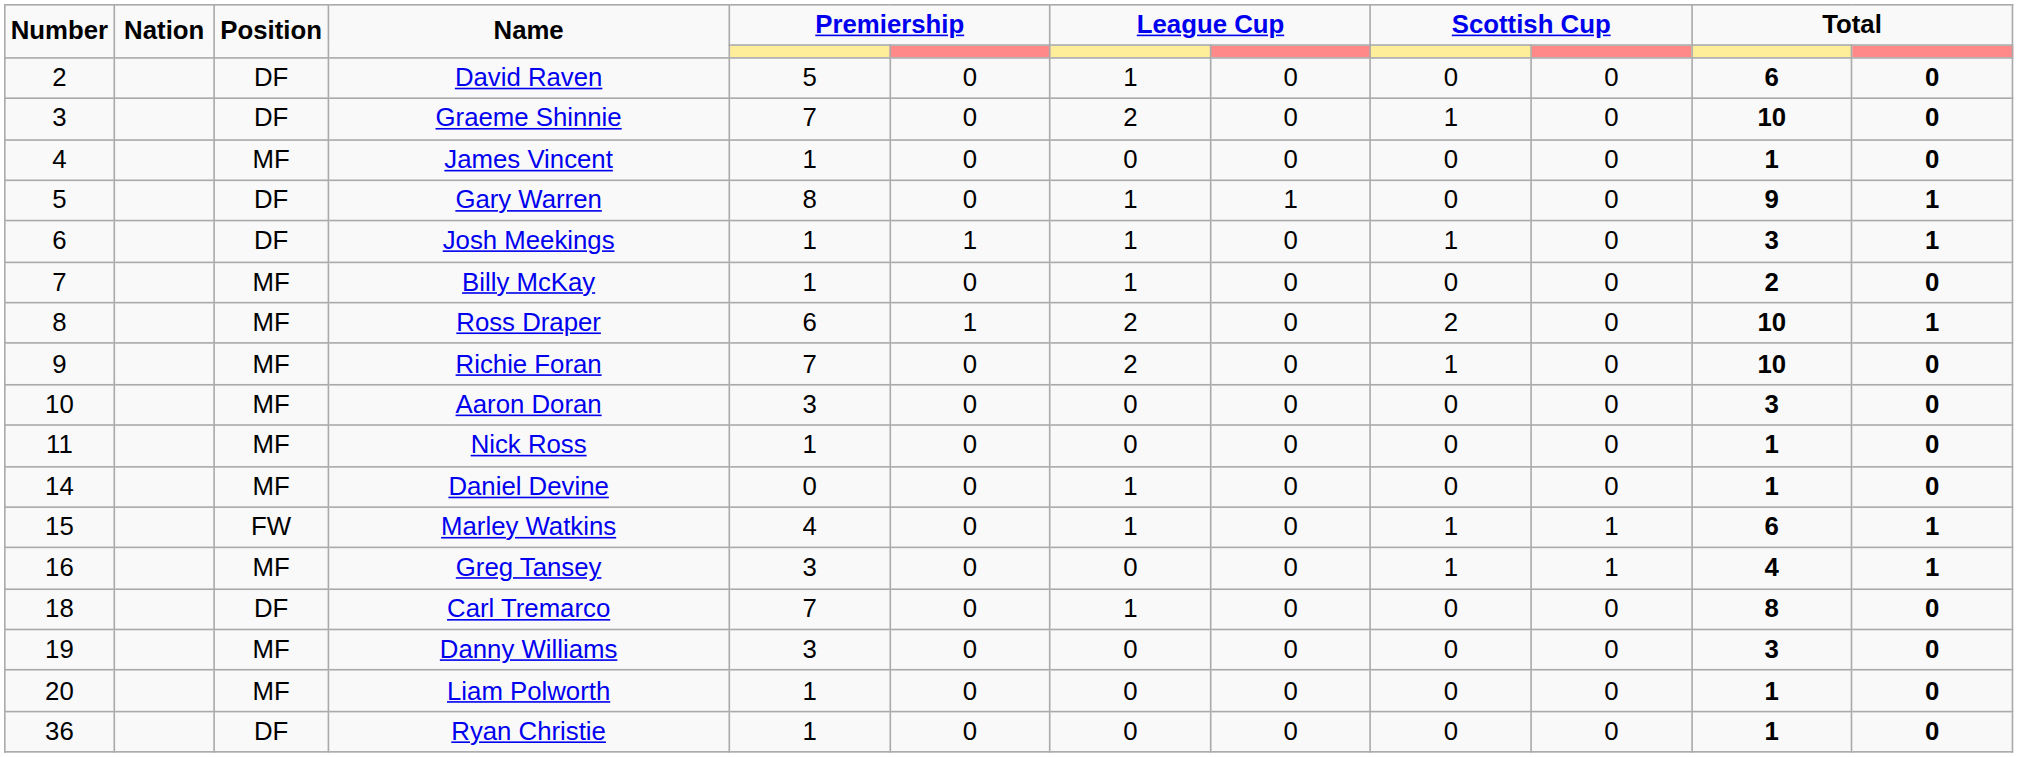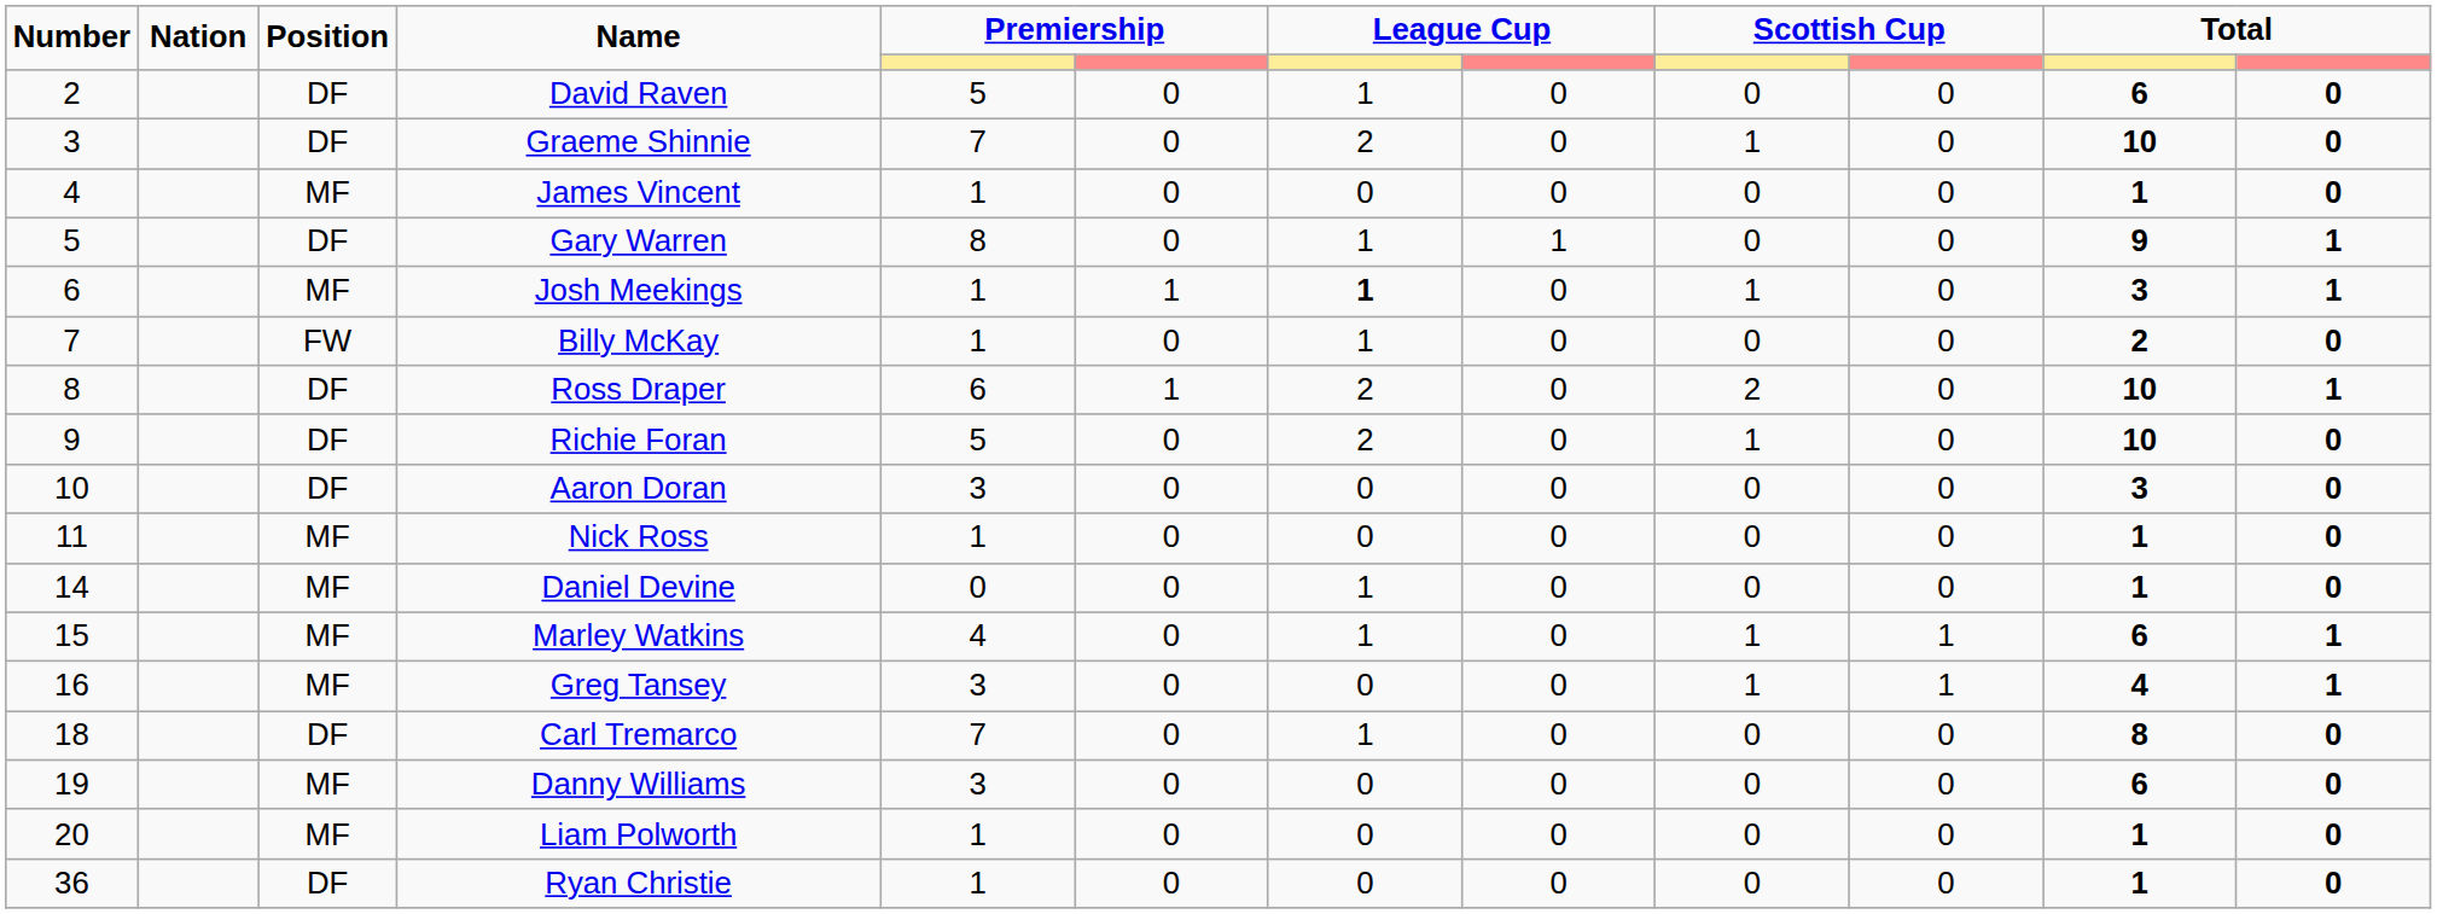Josh Meekings | Position: DF -> MF
Josh Meekings | column 7: normal -> bold
Billy McKay | Position: MF -> FW
Ross Draper | Position: MF -> DF
Richie Foran | Position: MF -> DF
Richie Foran | column 5: 7 -> 5
Aaron Doran | Position: MF -> DF
Marley Watkins | Position: FW -> MF
Danny Williams | column 11: 3 -> 6
